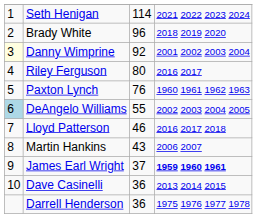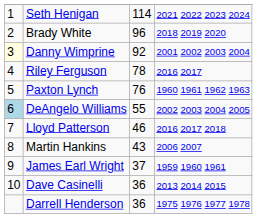Riley Ferguson | column 3: 80 -> 78
James Earl Wright | column 4: bold -> normal
